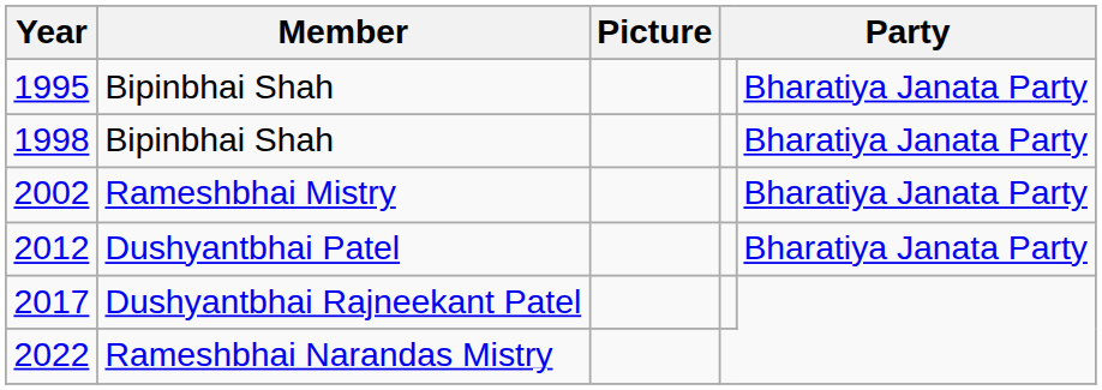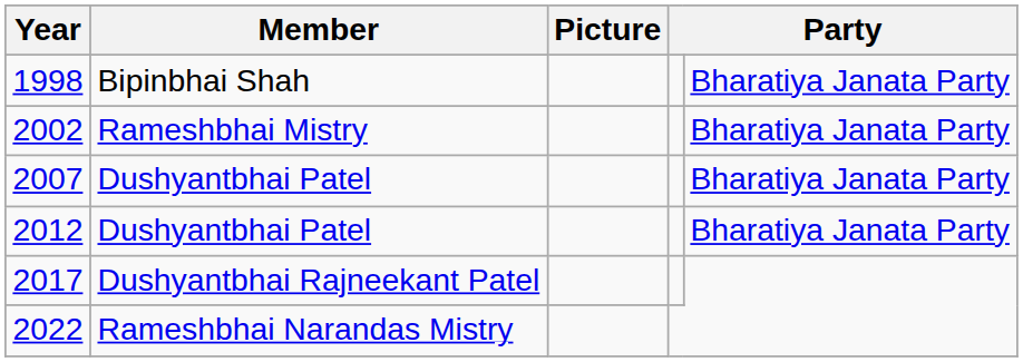- row: 1995 | Bipinbhai Shah | Bharatiya Janata Party
+ row: 2007 | Dushyantbhai Patel | Bharatiya Janata Party
